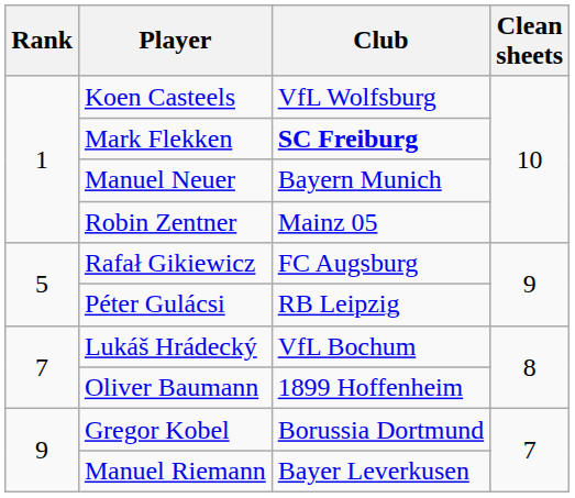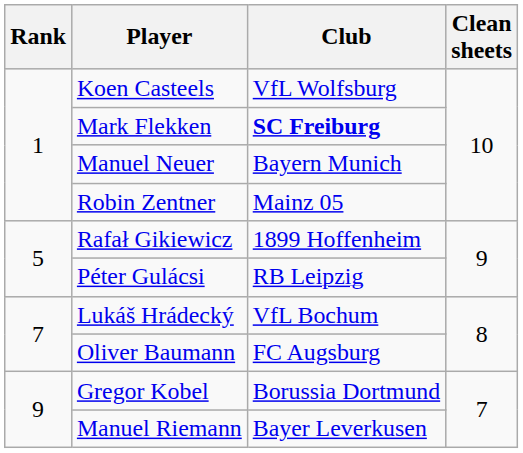Rafał Gikiewicz | Club: FC Augsburg -> 1899 Hoffenheim
Oliver Baumann | Club: 1899 Hoffenheim -> FC Augsburg
